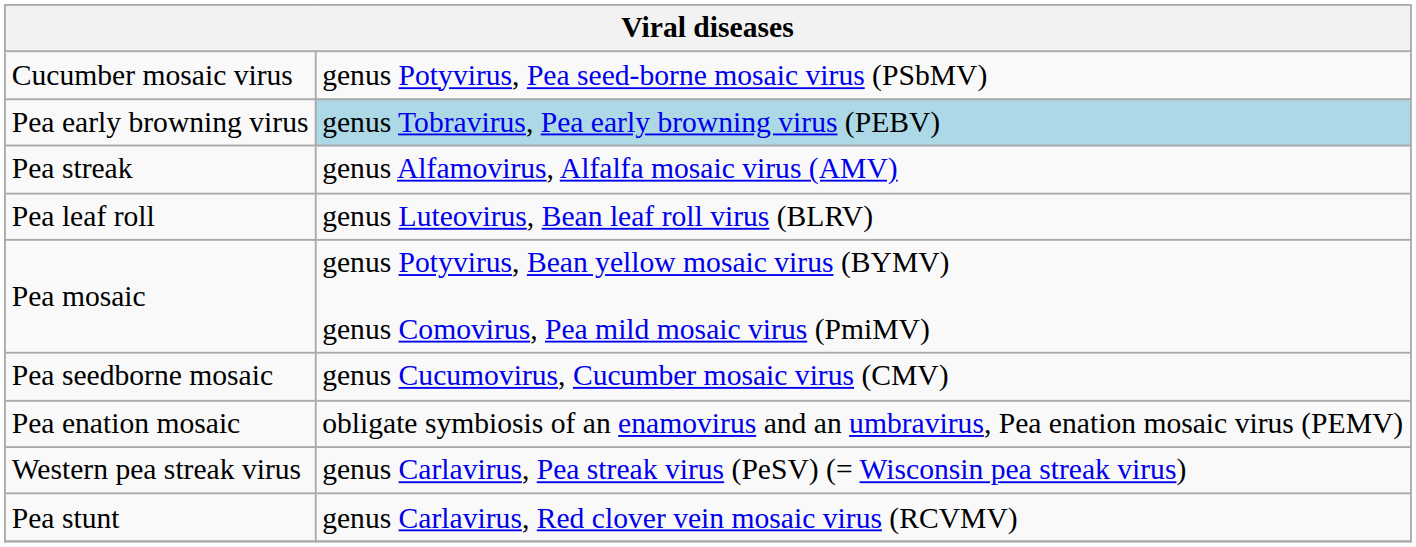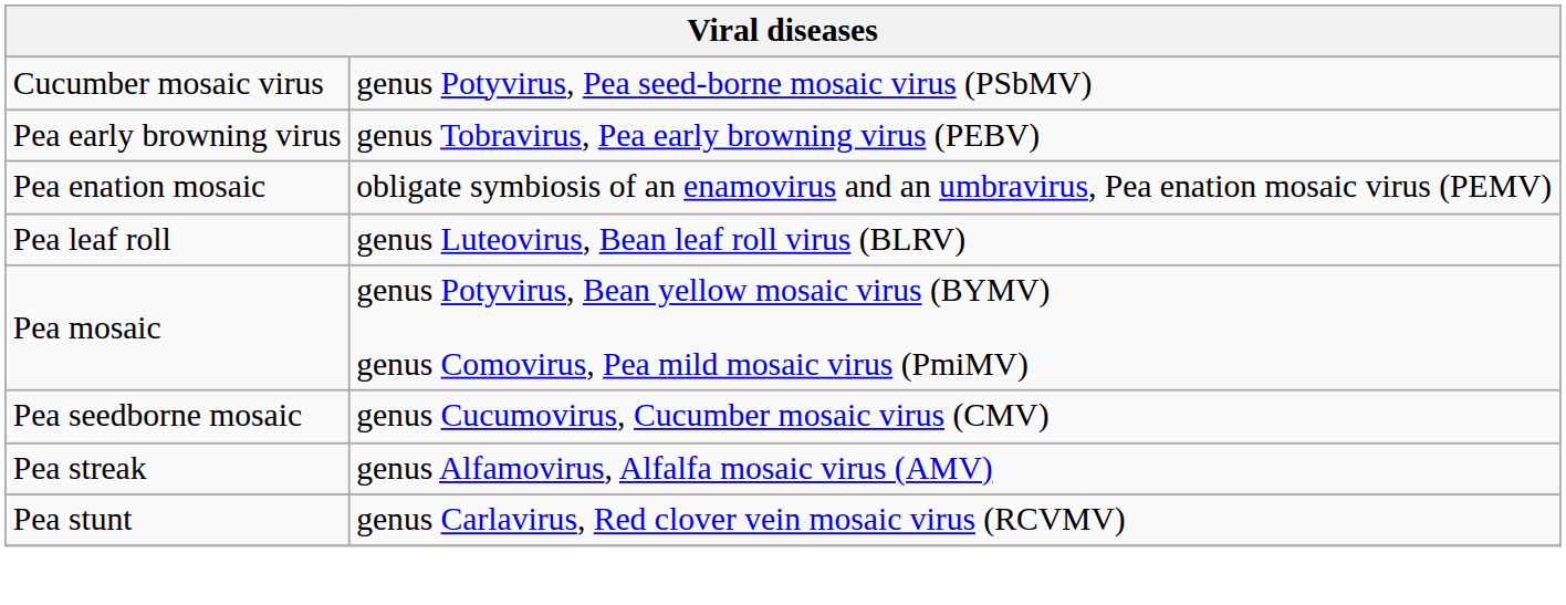Pea early browning virus | column 2: lightblue background -> no background
rows swapped: Pea enation mosaic <-> Pea streak
- row: Western pea streak virus | genus Carlavirus, Pea streak virus (PeSV) (= Wisconsin pea streak virus)
